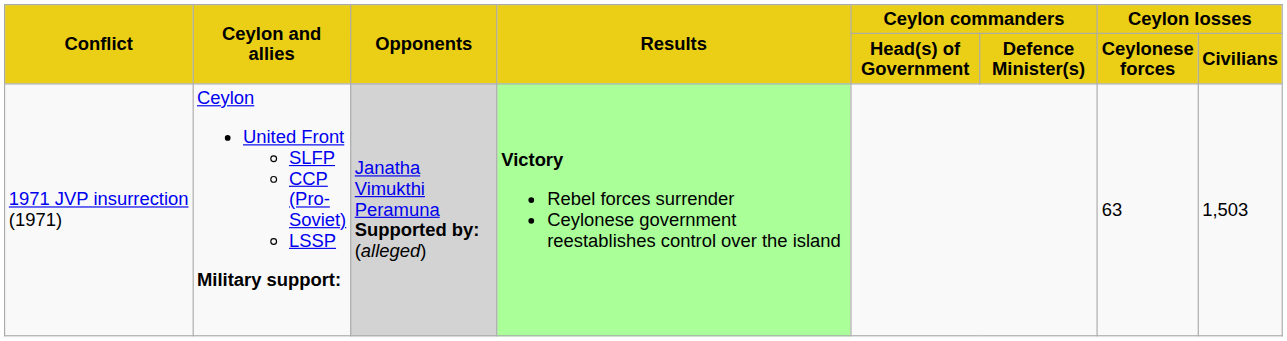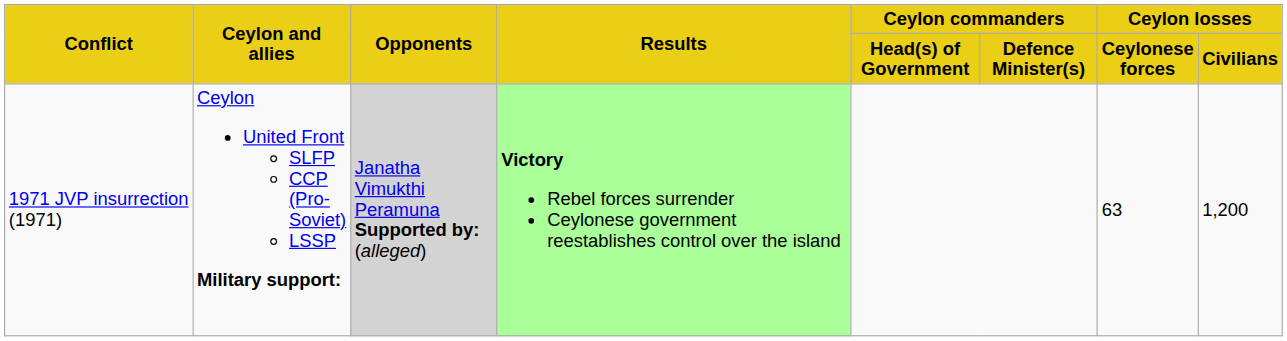1971 JVP insurrection (1971) | Ceylon losses / Civilians: 1,503 -> 1,200
